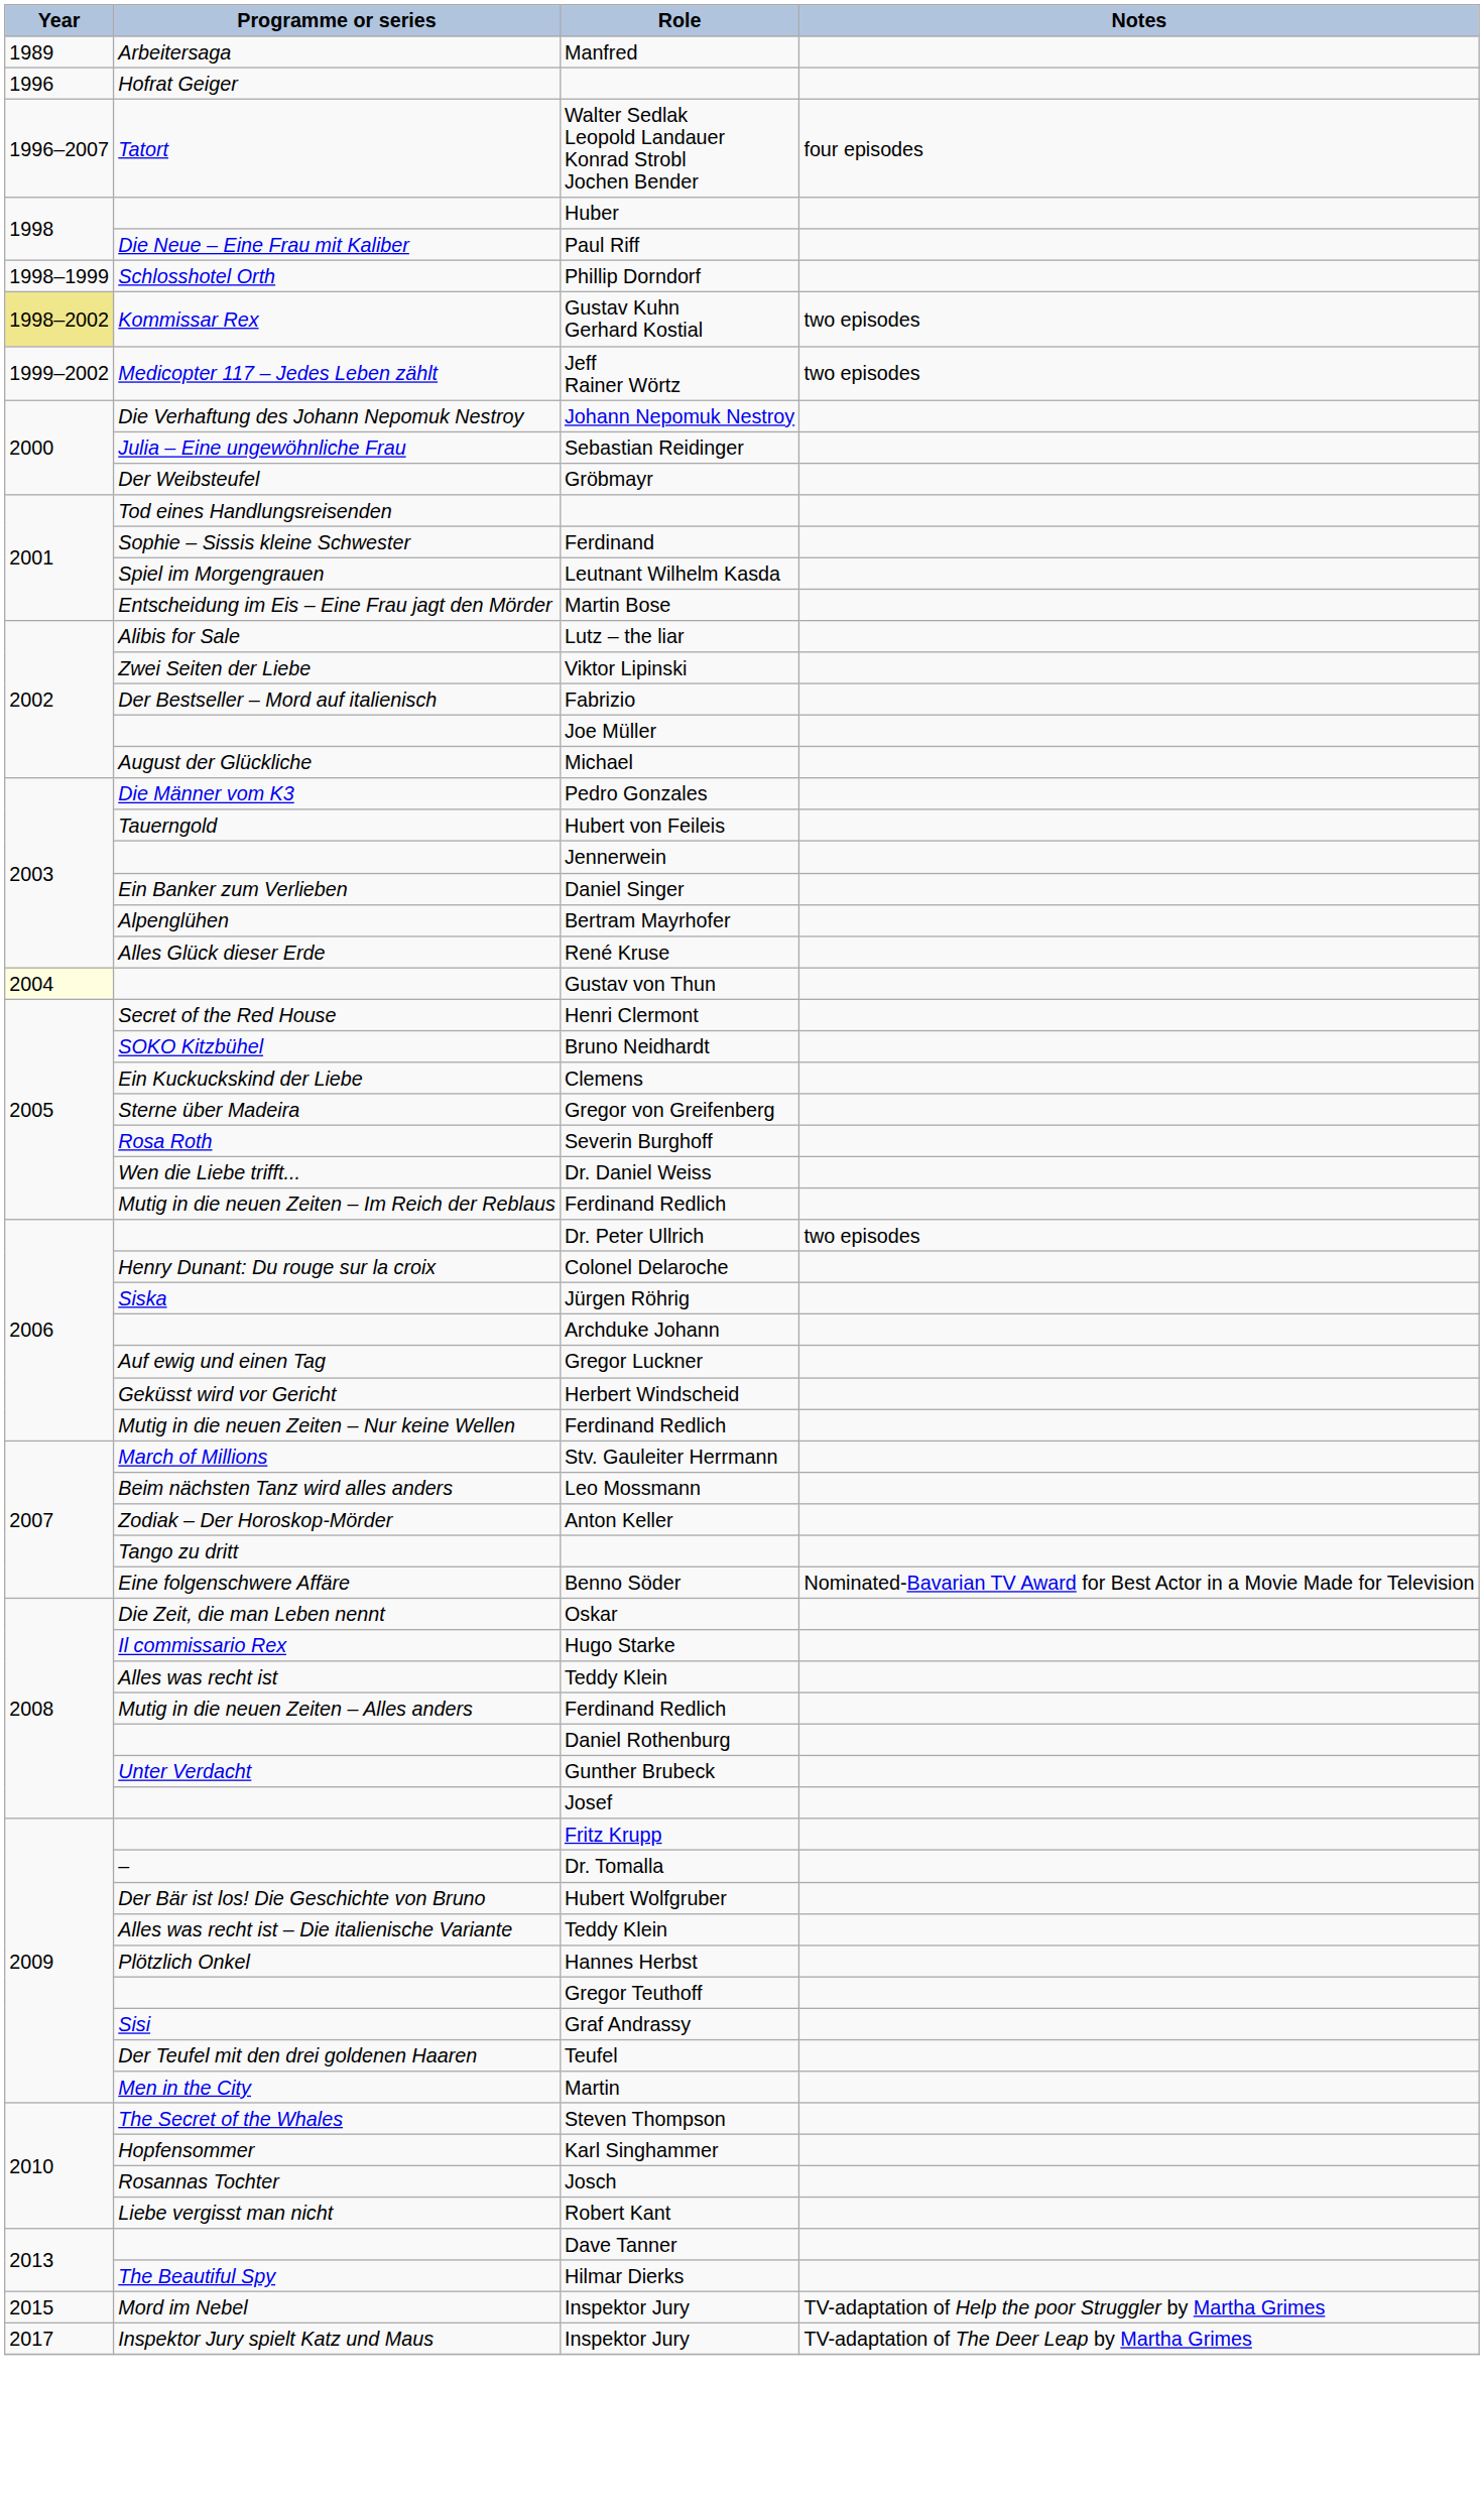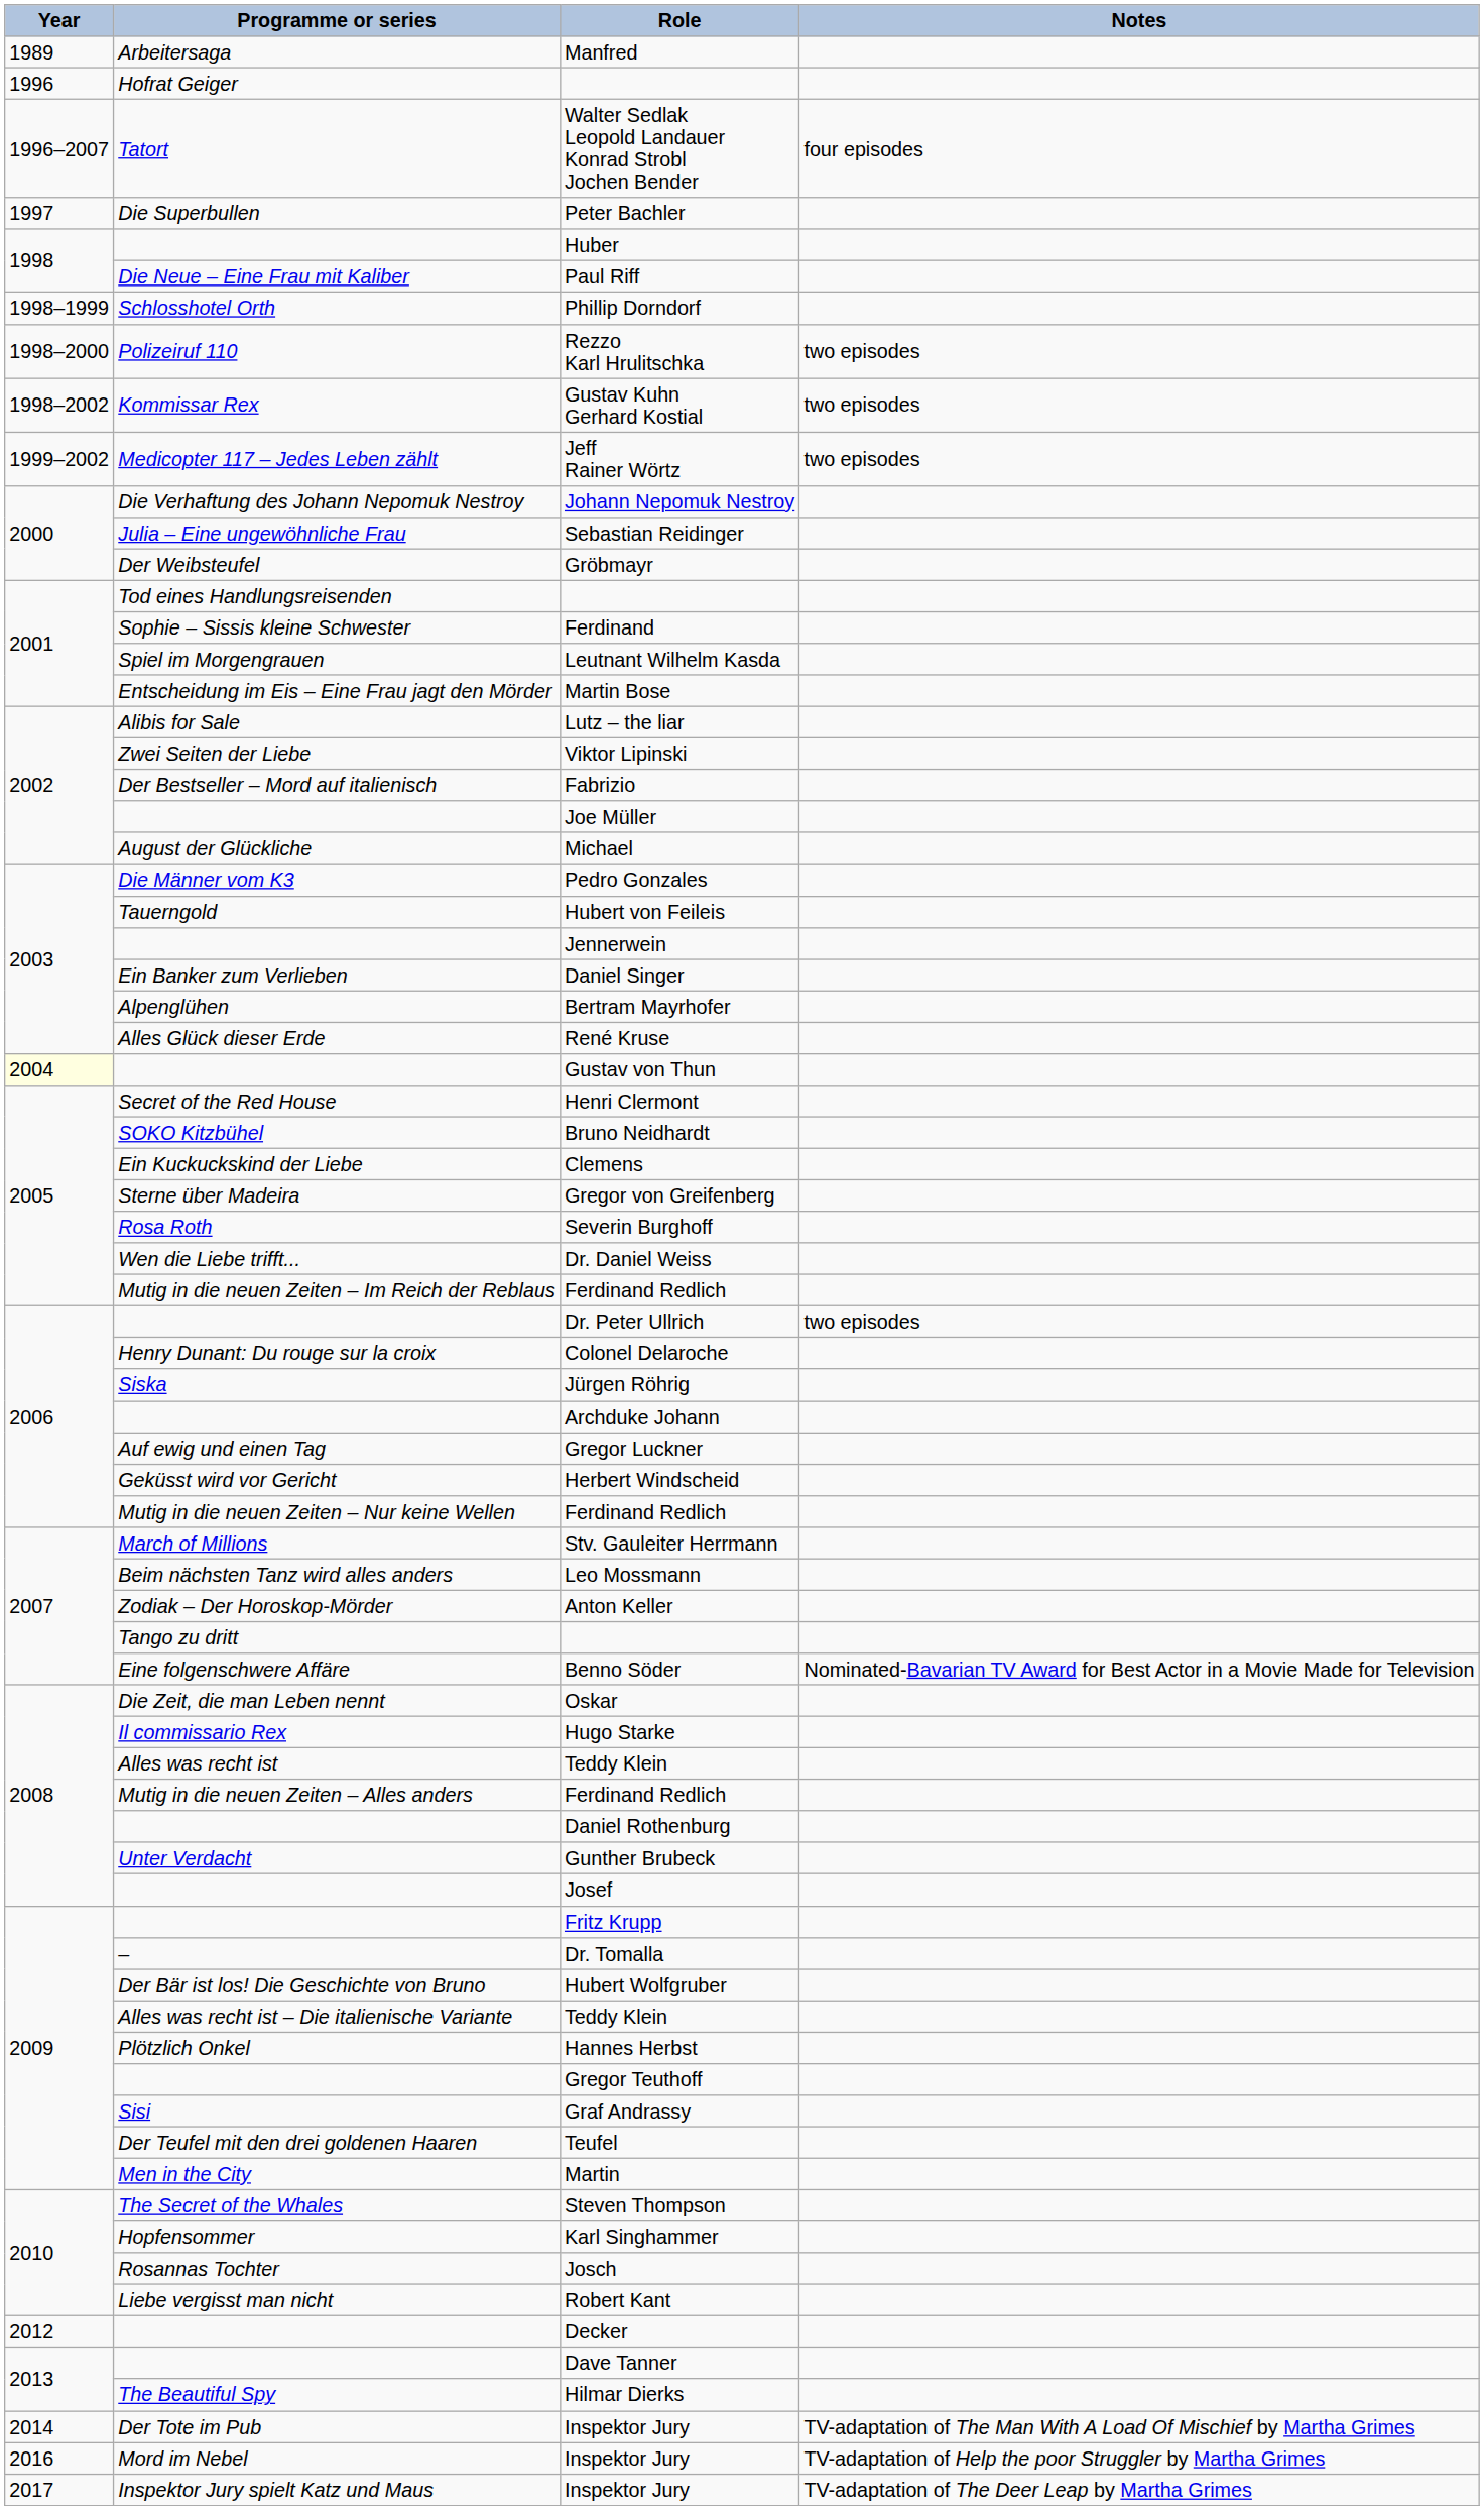+ row: 1997 | Die Superbullen | Peter Bachler
+ row: 1998–2000 | Polizeiruf 110 | Rezzo Karl Hrulitschka | two episodes
Gustav Kuhn Gerhard Kostial | Year: khaki background -> no background
+ row: 2012 | Decker
+ row: 2014 | Der Tote im Pub | Inspektor Jury | TV-adaptation of The Man With A Load Of Mischief by Martha Grimes
Mord im Nebel / Inspektor Jury | Year: 2015 -> 2016
